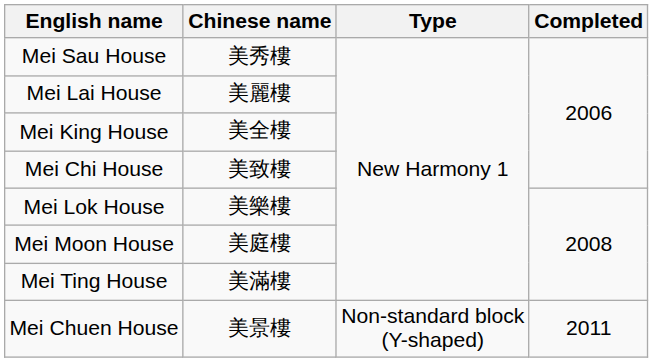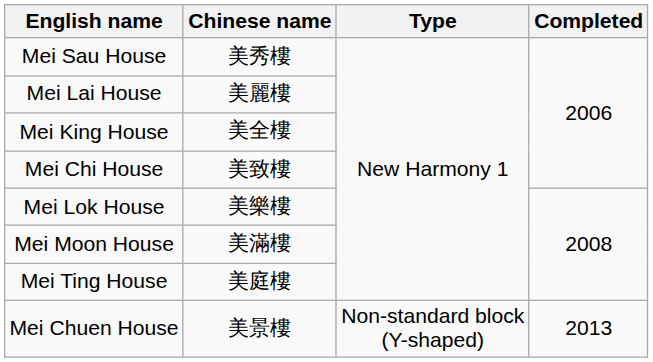Mei Moon House | Chinese name: 美庭樓 -> 美滿樓
Mei Ting House | Chinese name: 美滿樓 -> 美庭樓
Mei Chuen House | Completed: 2011 -> 2013
